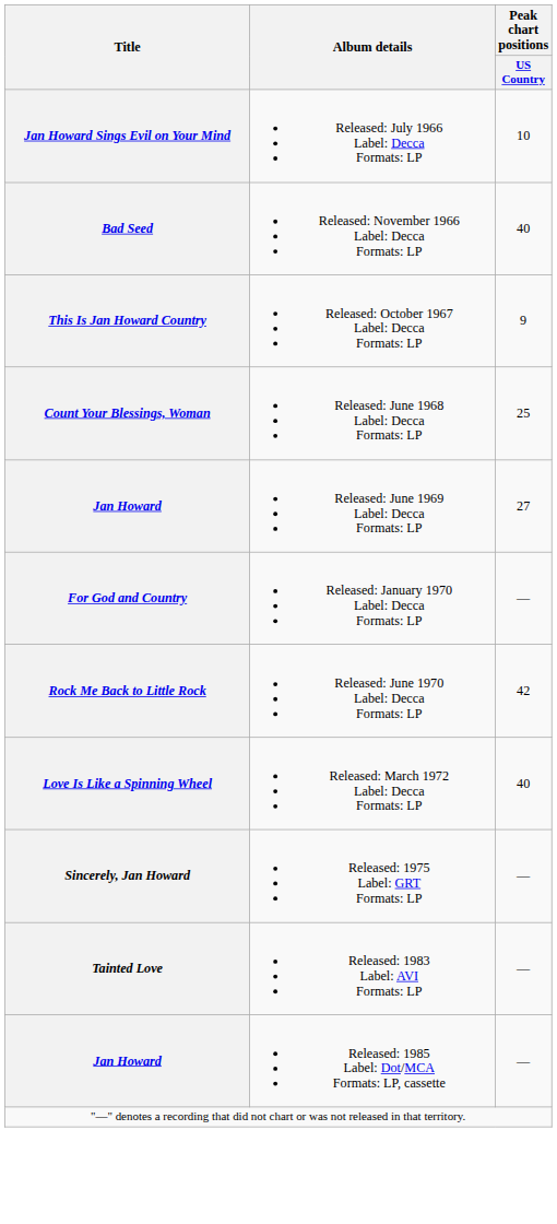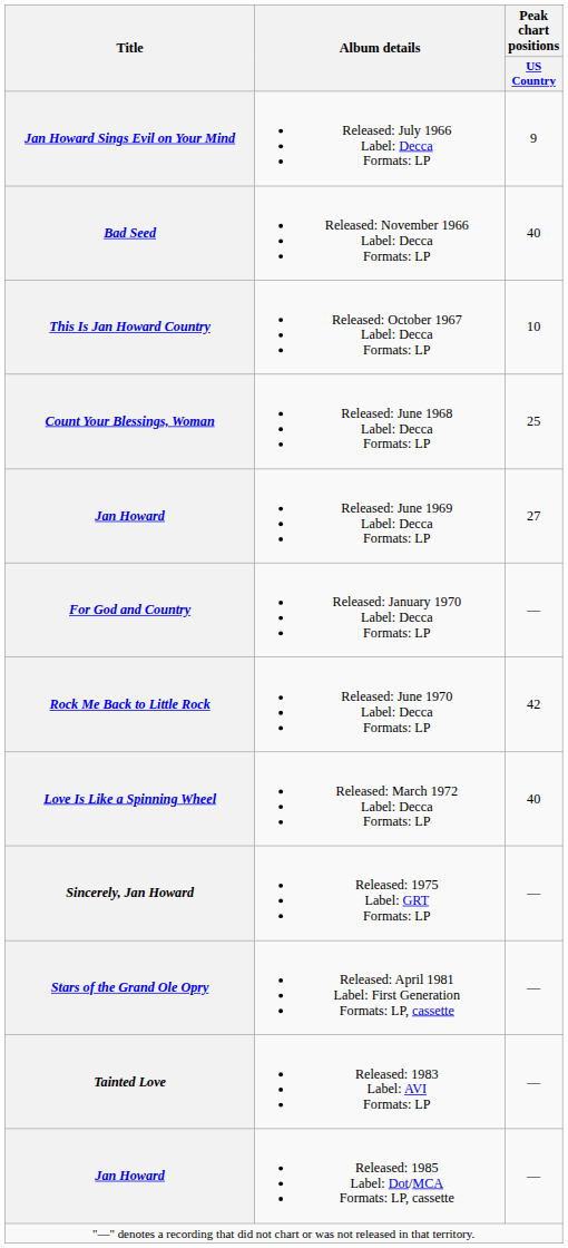Jan Howard Sings Evil on Your Mind | Peak chart positions / US Country: 10 -> 9
This Is Jan Howard Country | Peak chart positions / US Country: 9 -> 10
+ row: Stars of the Grand Ole Opry | Released: April 1981 Label: First Generation Formats: LP, cassette | —
